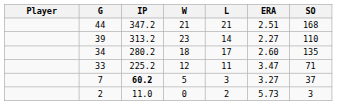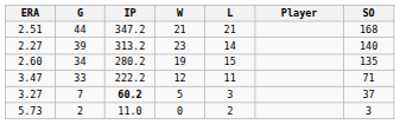columns swapped: Player <-> ERA
39 | SO: 110 -> 140
34 | W: 18 -> 19
34 | L: 17 -> 15
33 | IP: 225.2 -> 222.2
